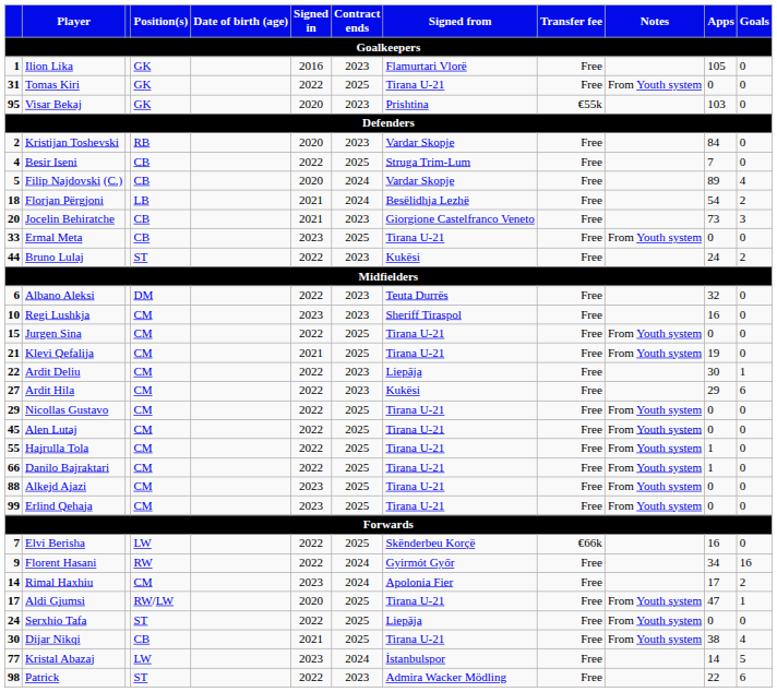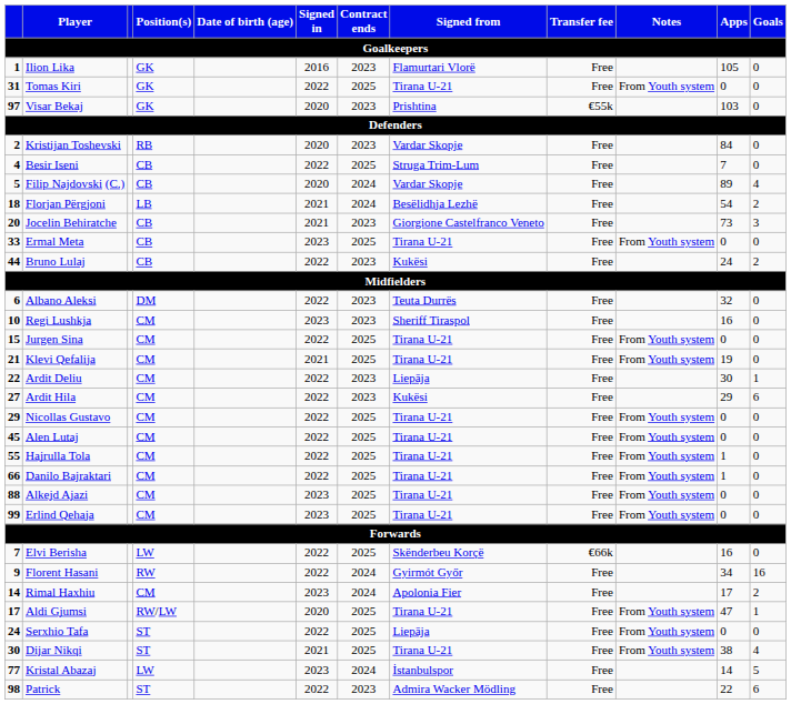Visar Bekaj | column 1: 95 -> 97
Bruno Lulaj | Position(s): ST -> CB
Dijar Nikqi | Position(s): CB -> ST
